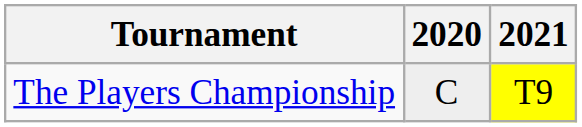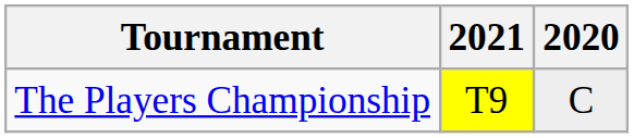columns swapped: 2020 <-> 2021
